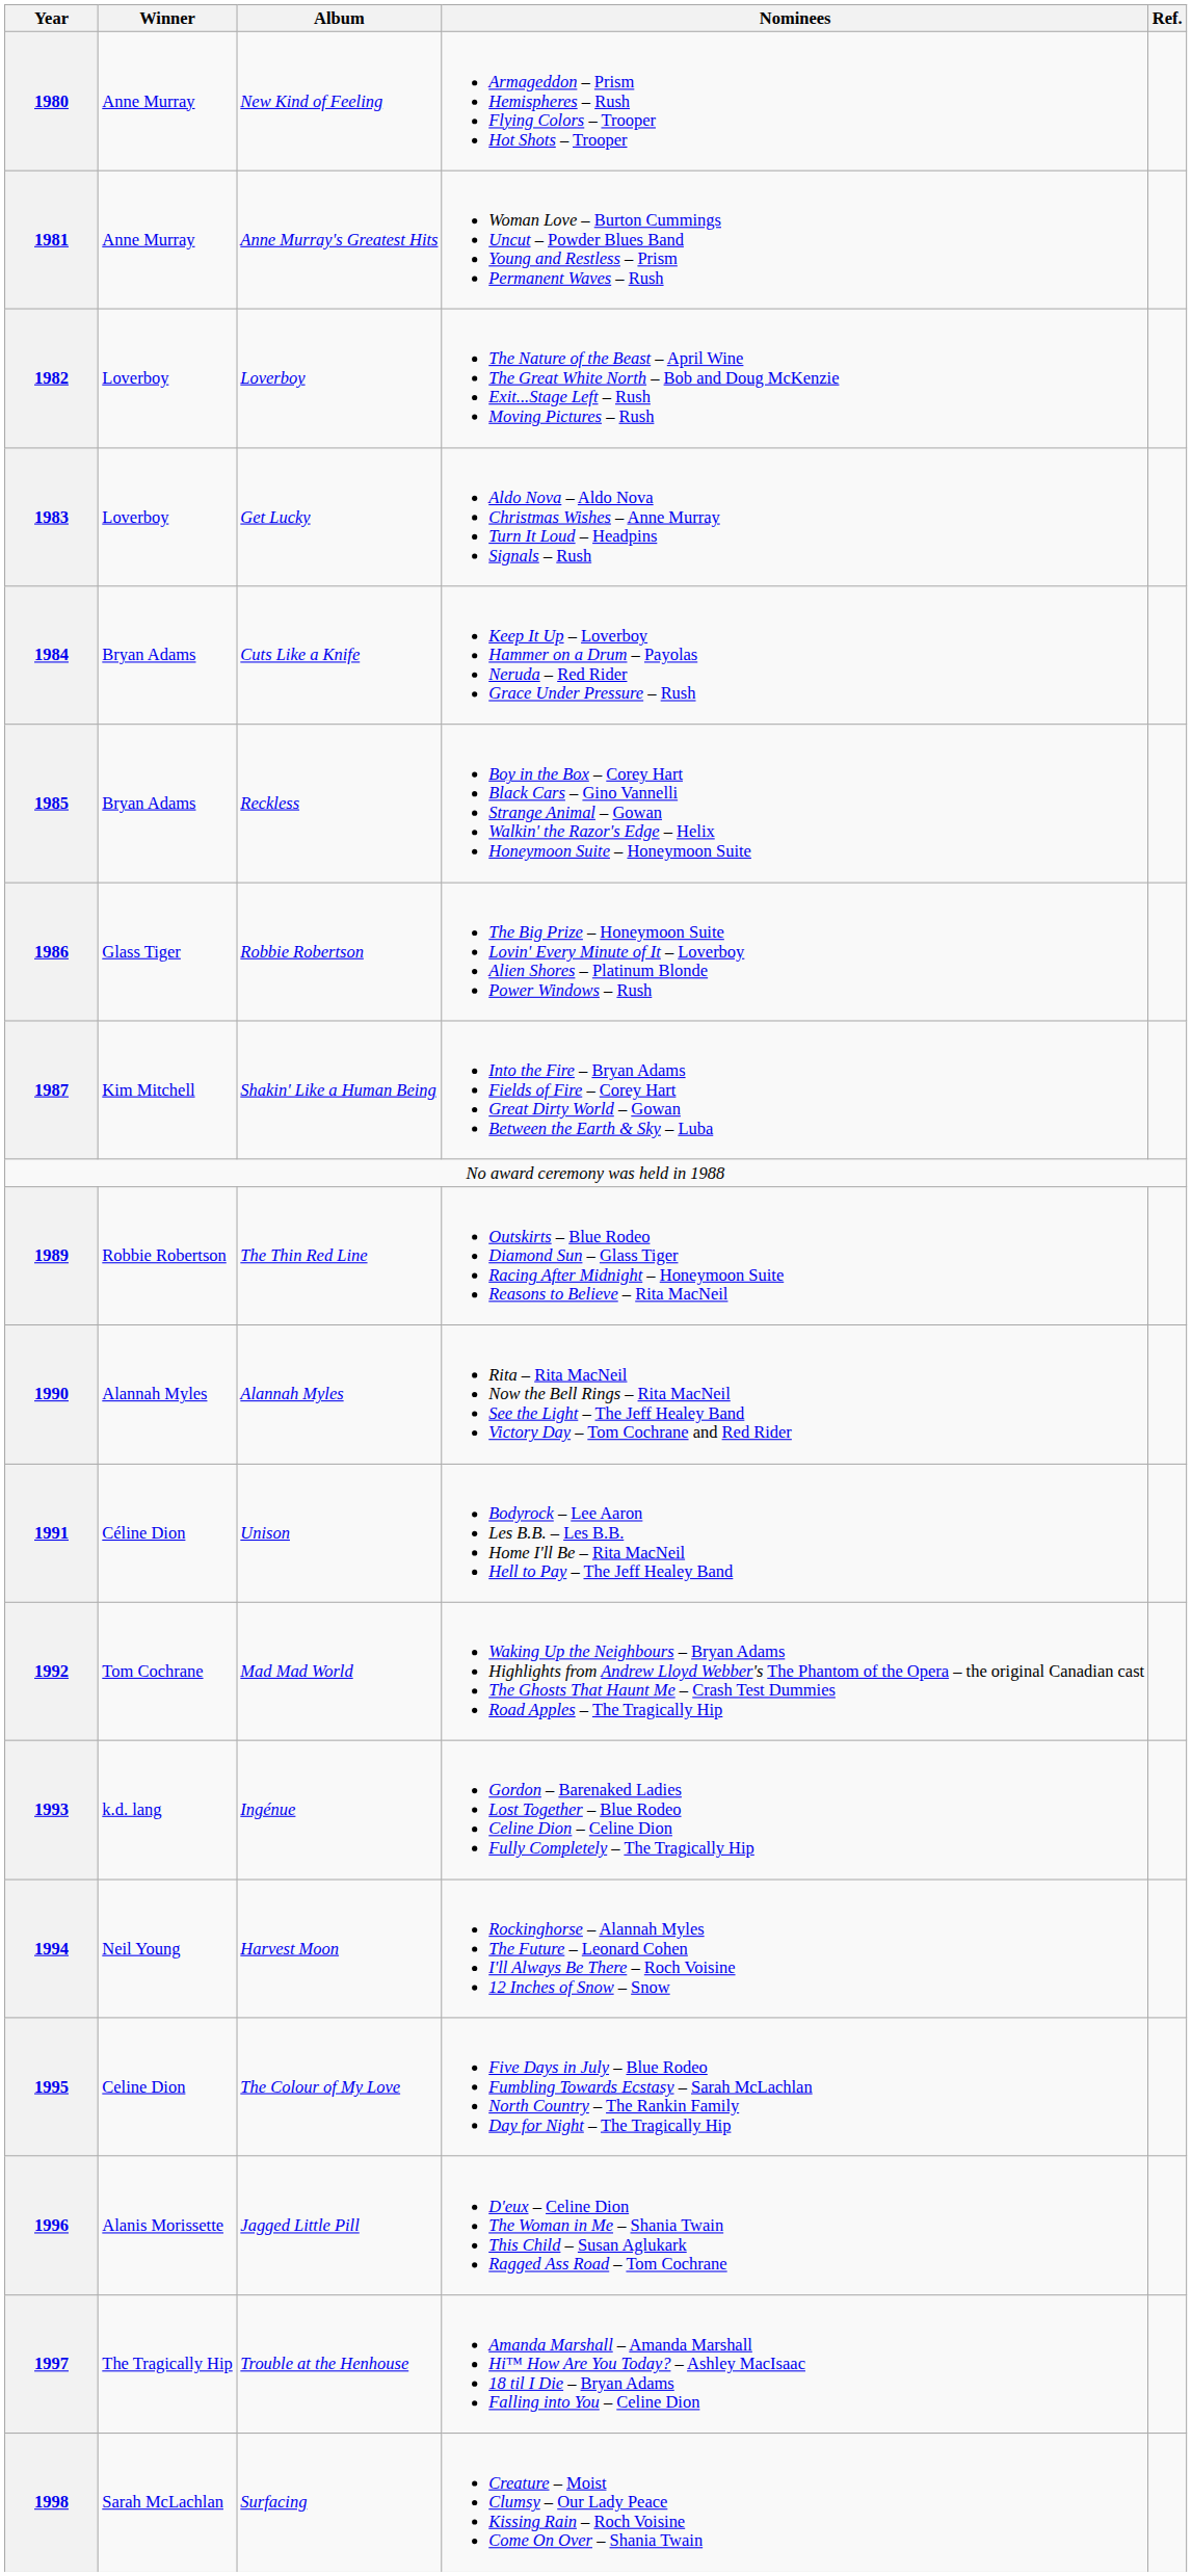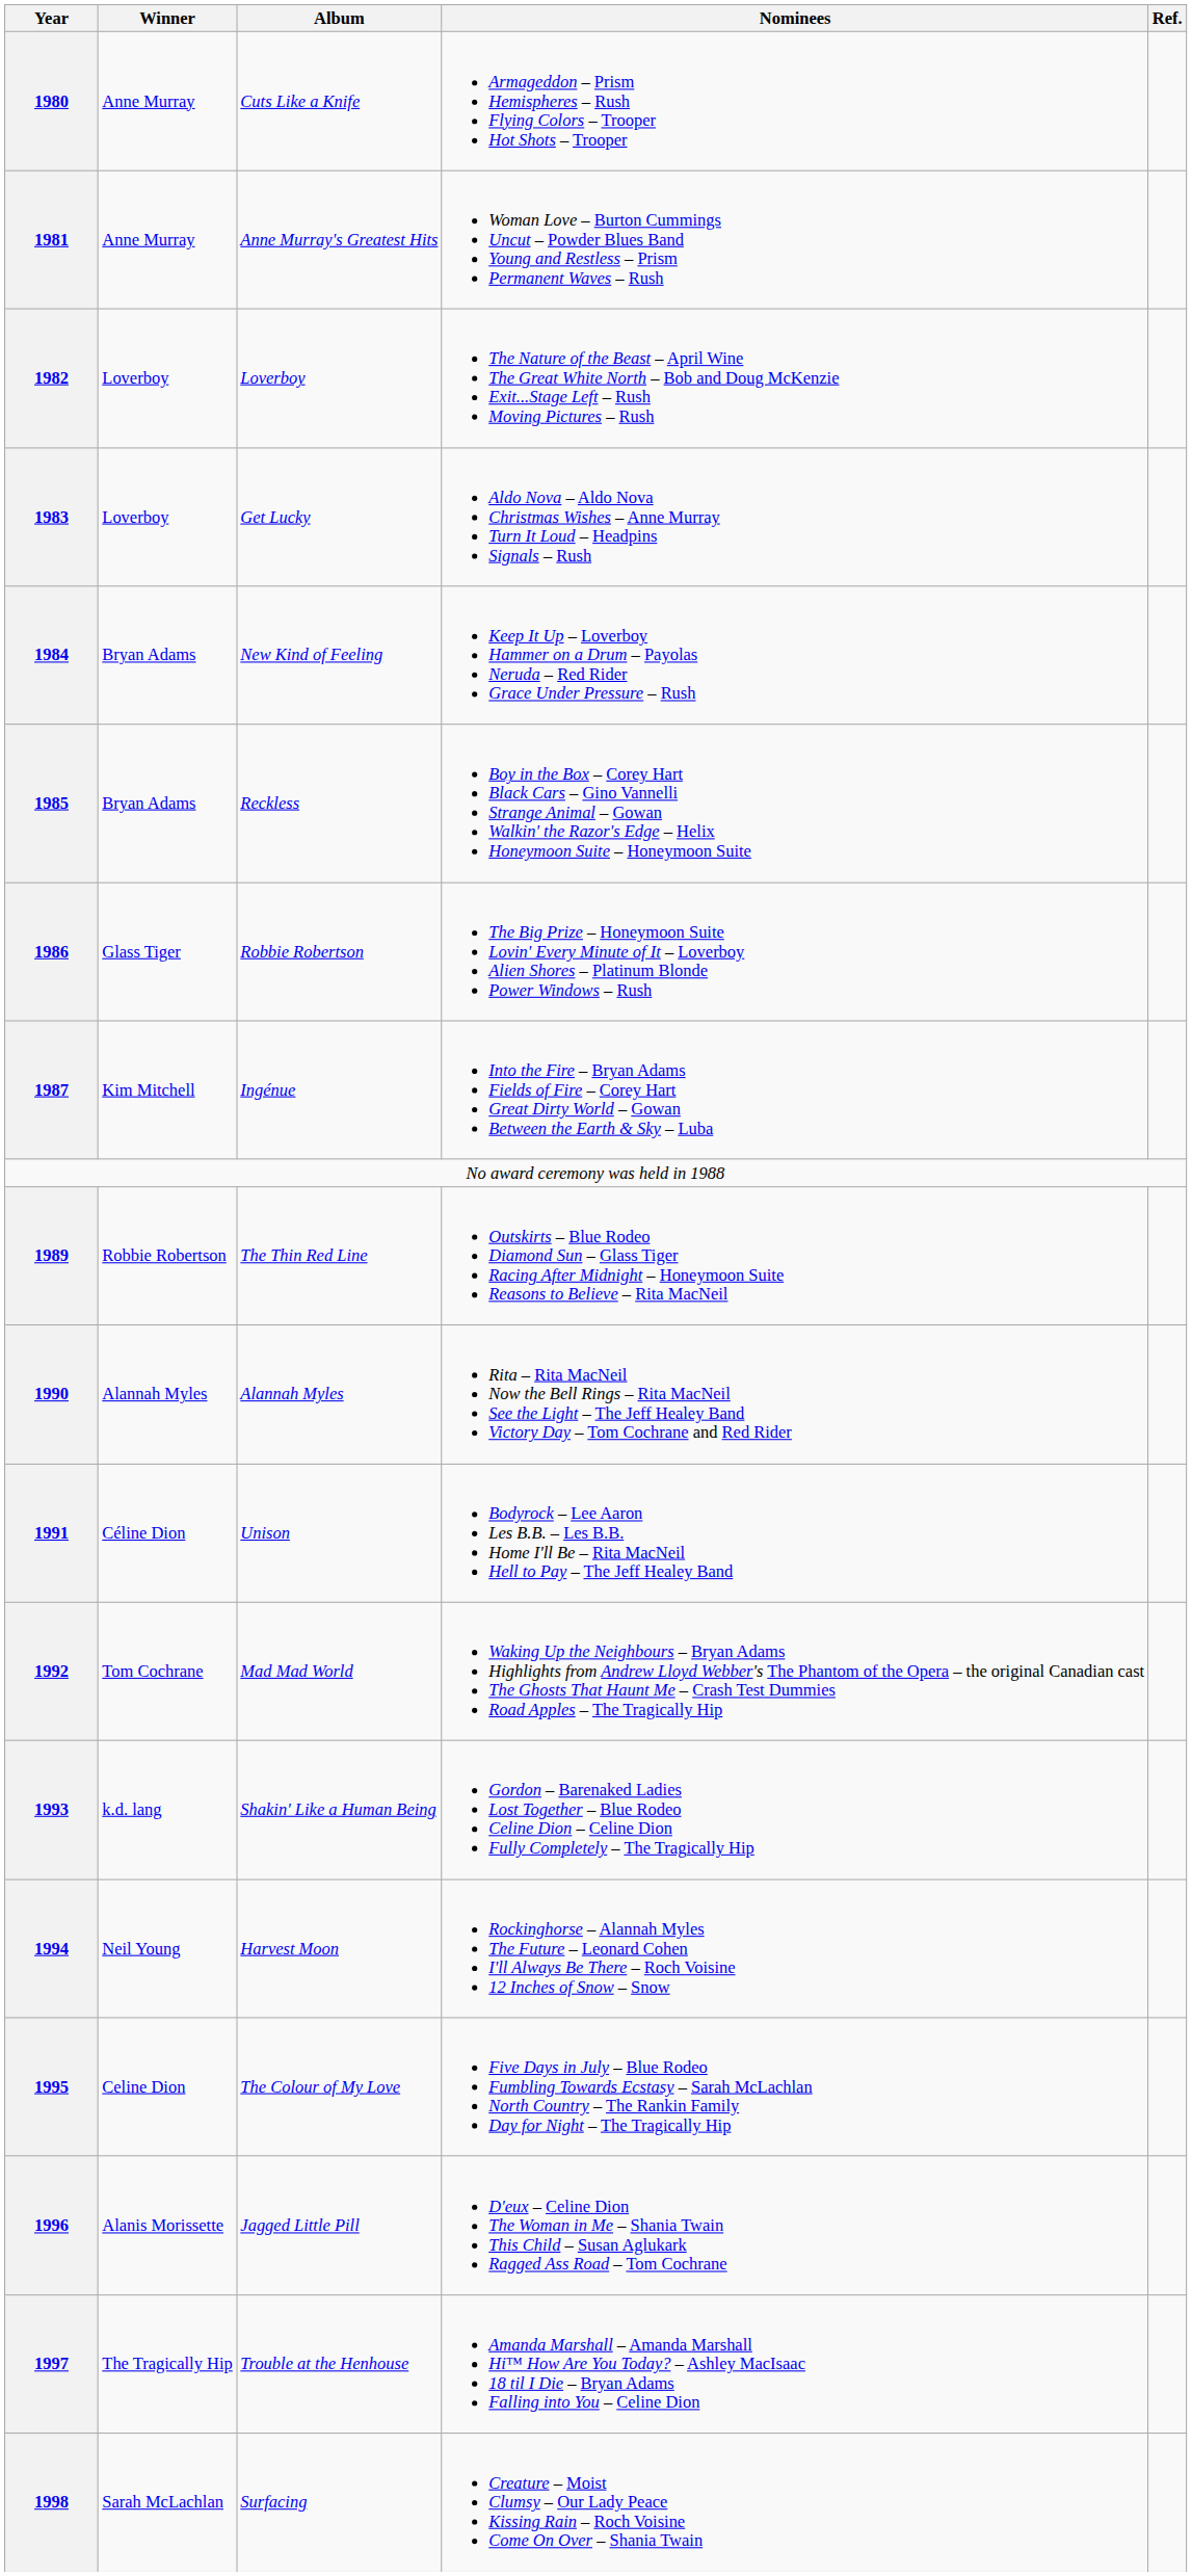1980 | Album: New Kind of Feeling -> Cuts Like a Knife
1984 | Album: Cuts Like a Knife -> New Kind of Feeling
1987 | Album: Shakin' Like a Human Being -> Ingénue
1993 | Album: Ingénue -> Shakin' Like a Human Being
